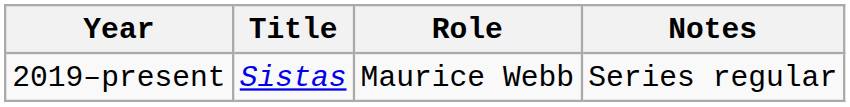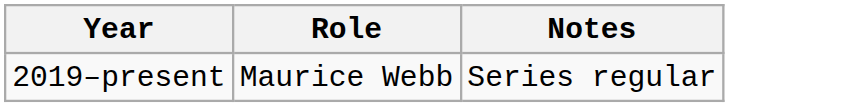- column: Title | Sistas
